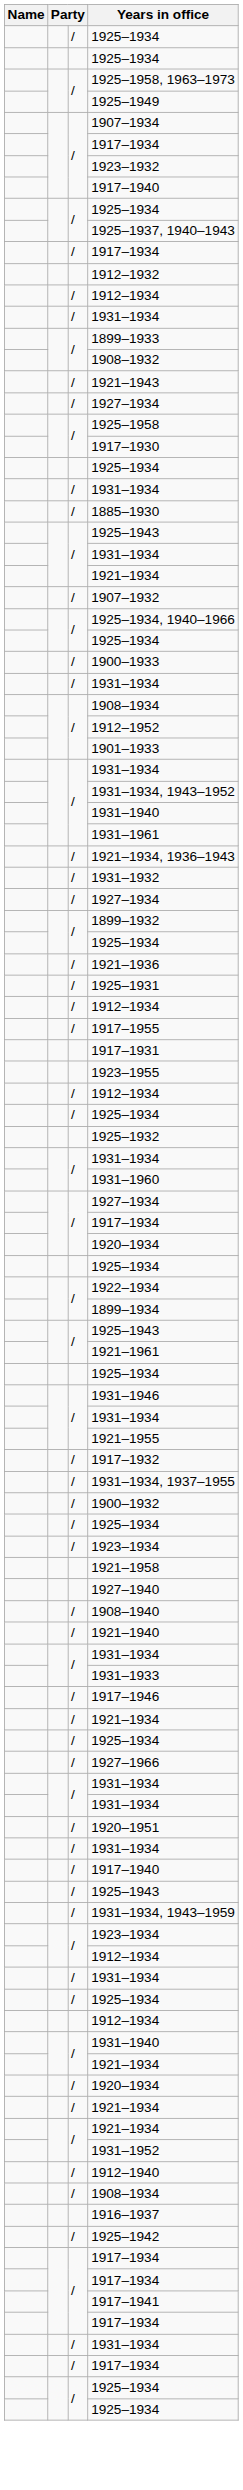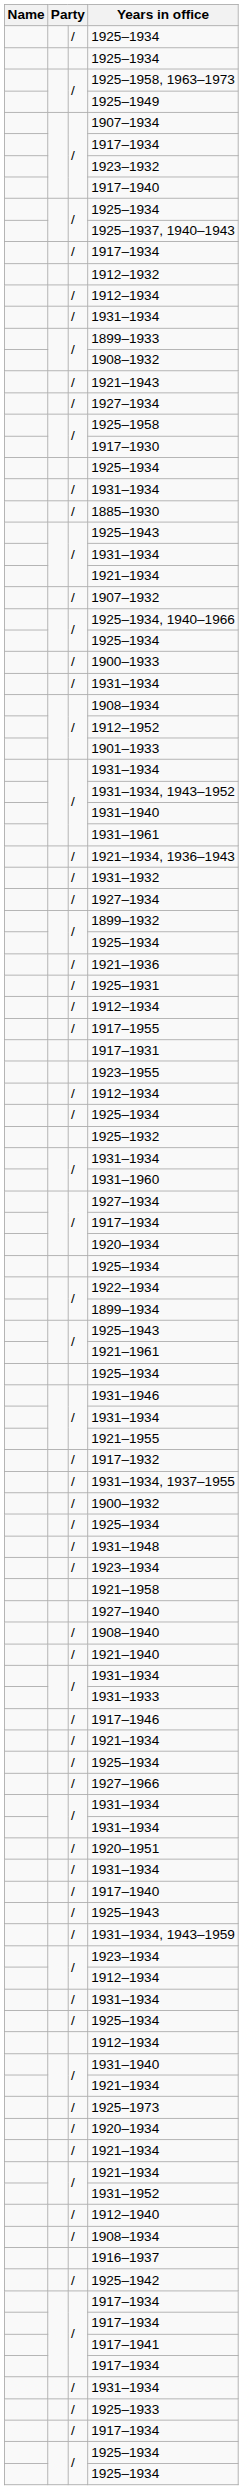+ row: / | 1931–1948
+ row: / | 1925–1973
+ row: / | 1925–1933
